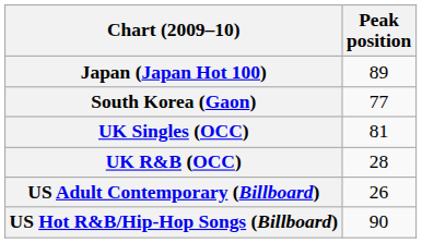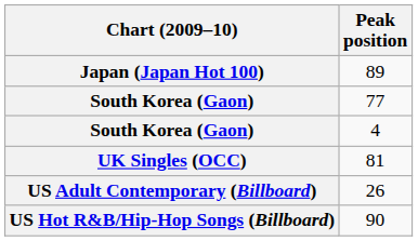+ row: South Korea (Gaon) | 4
- row: UK R&B (OCC) | 28
